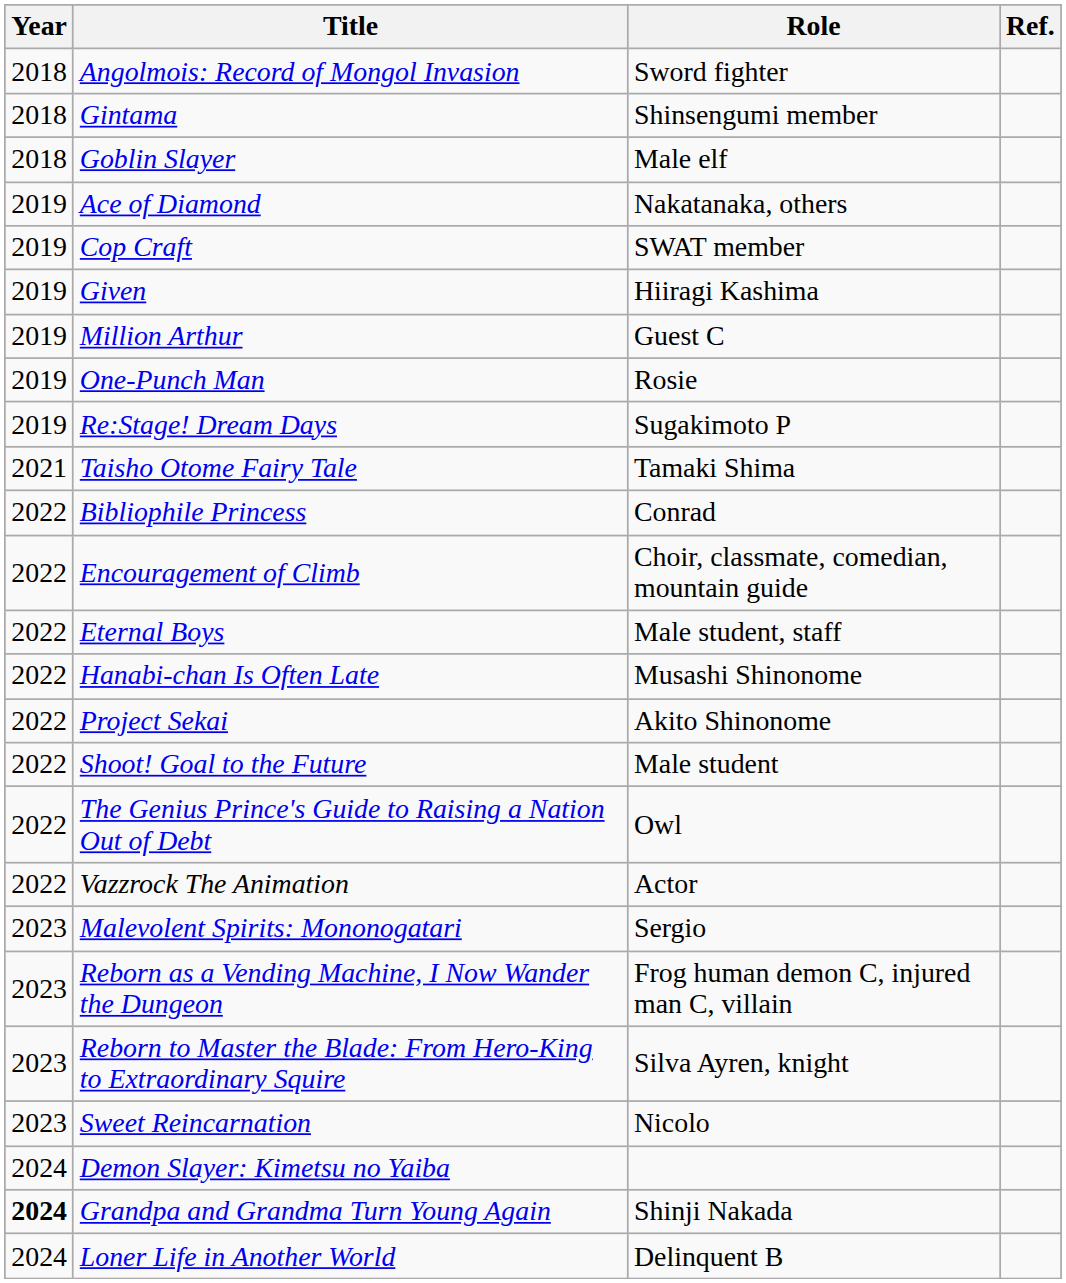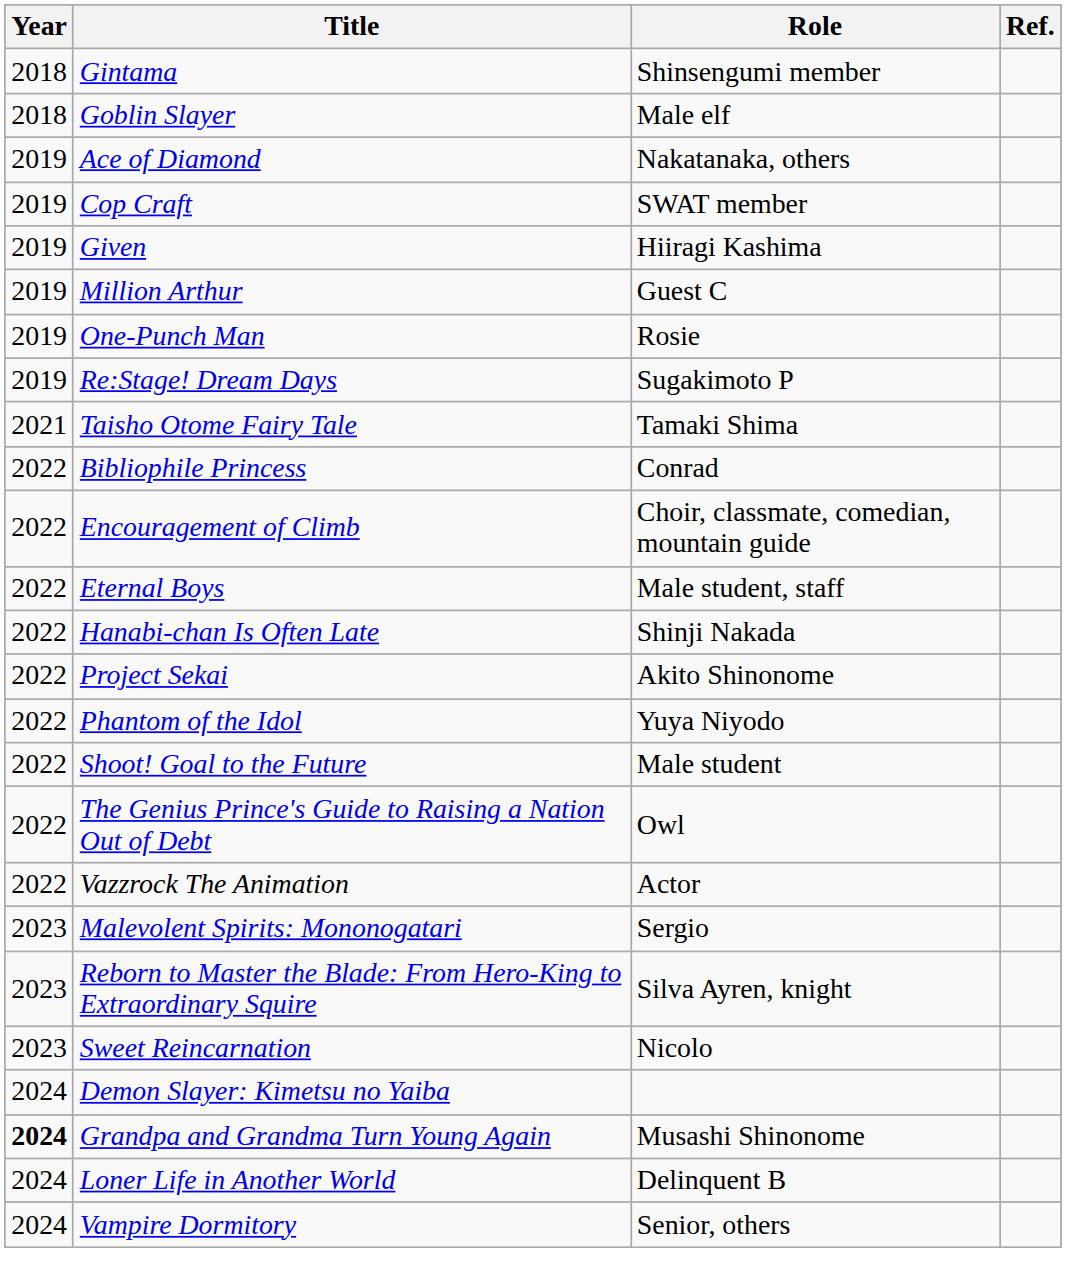- row: 2018 | Angolmois: Record of Mongol Invasion | Sword fighter
Hanabi-chan Is Often Late | Role: Musashi Shinonome -> Shinji Nakada
+ row: 2022 | Phantom of the Idol | Yuya Niyodo
- row: 2023 | Reborn as a Vending Machine, I Now Wander the Dungeon | Frog human demon C, injured man C, villain
Grandpa and Grandma Turn Young Again | Role: Shinji Nakada -> Musashi Shinonome
+ row: 2024 | Vampire Dormitory | Senior, others
